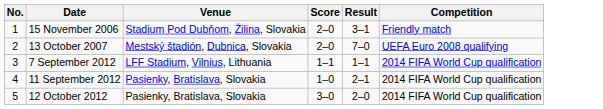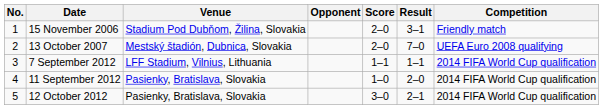+ column: Opponent
11 September 2012 | Result: 2–1 -> 2–0
12 October 2012 | Result: 2–0 -> 2–1
